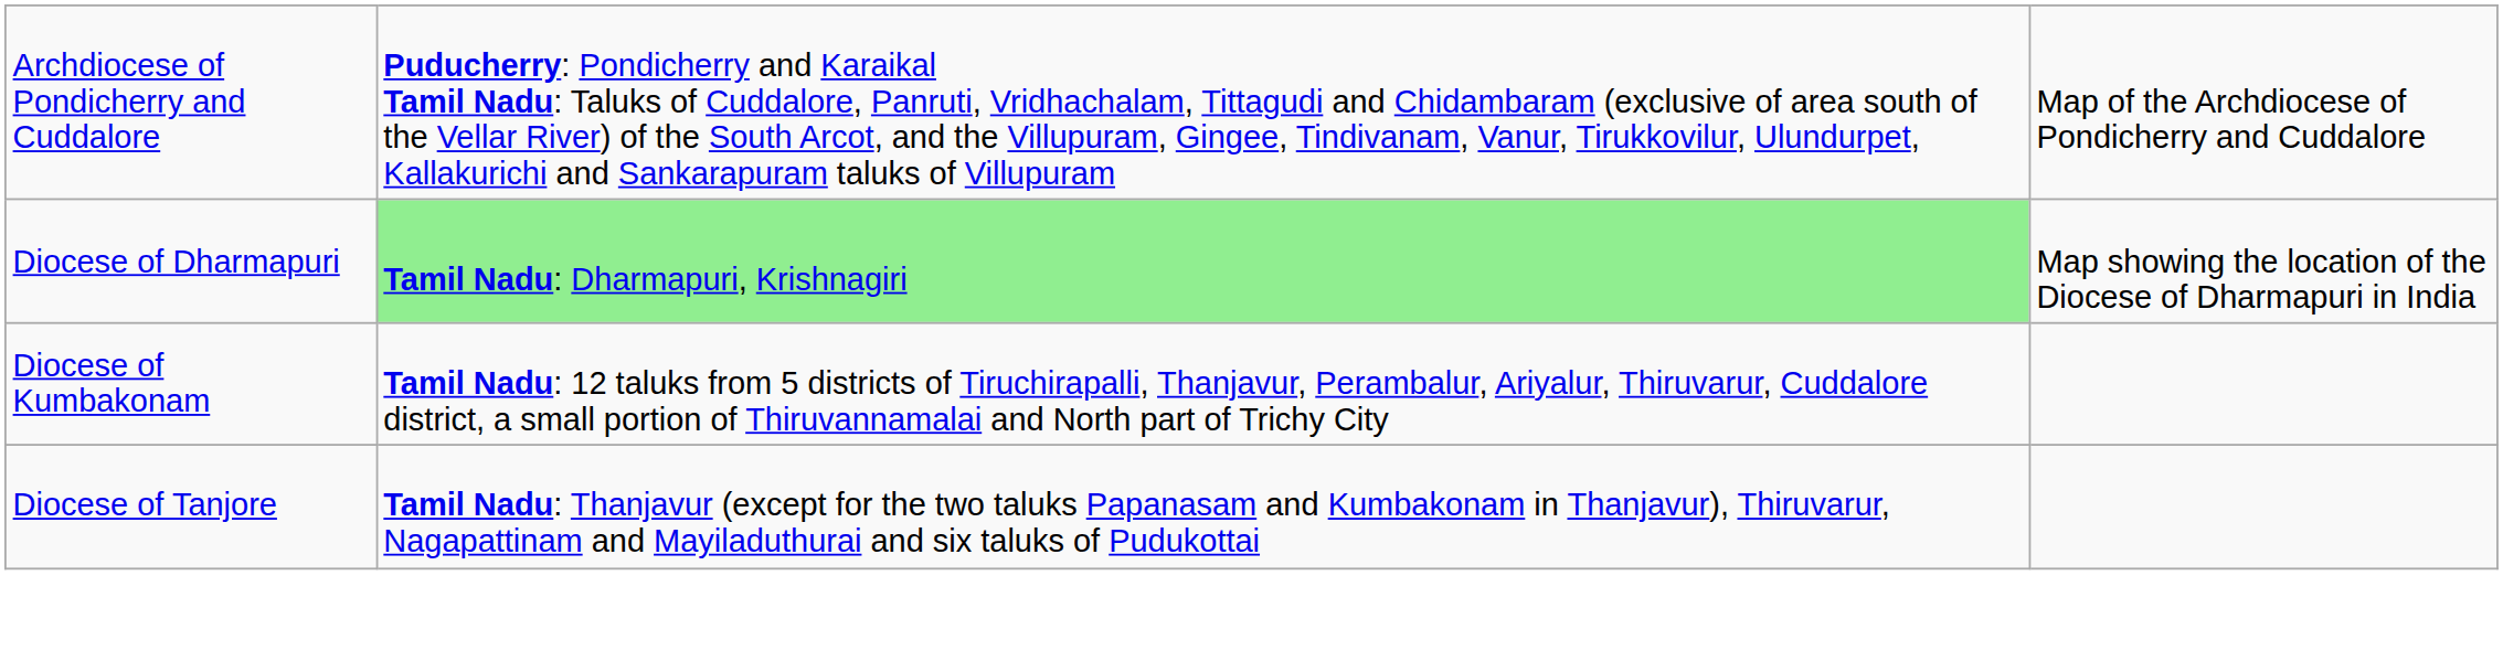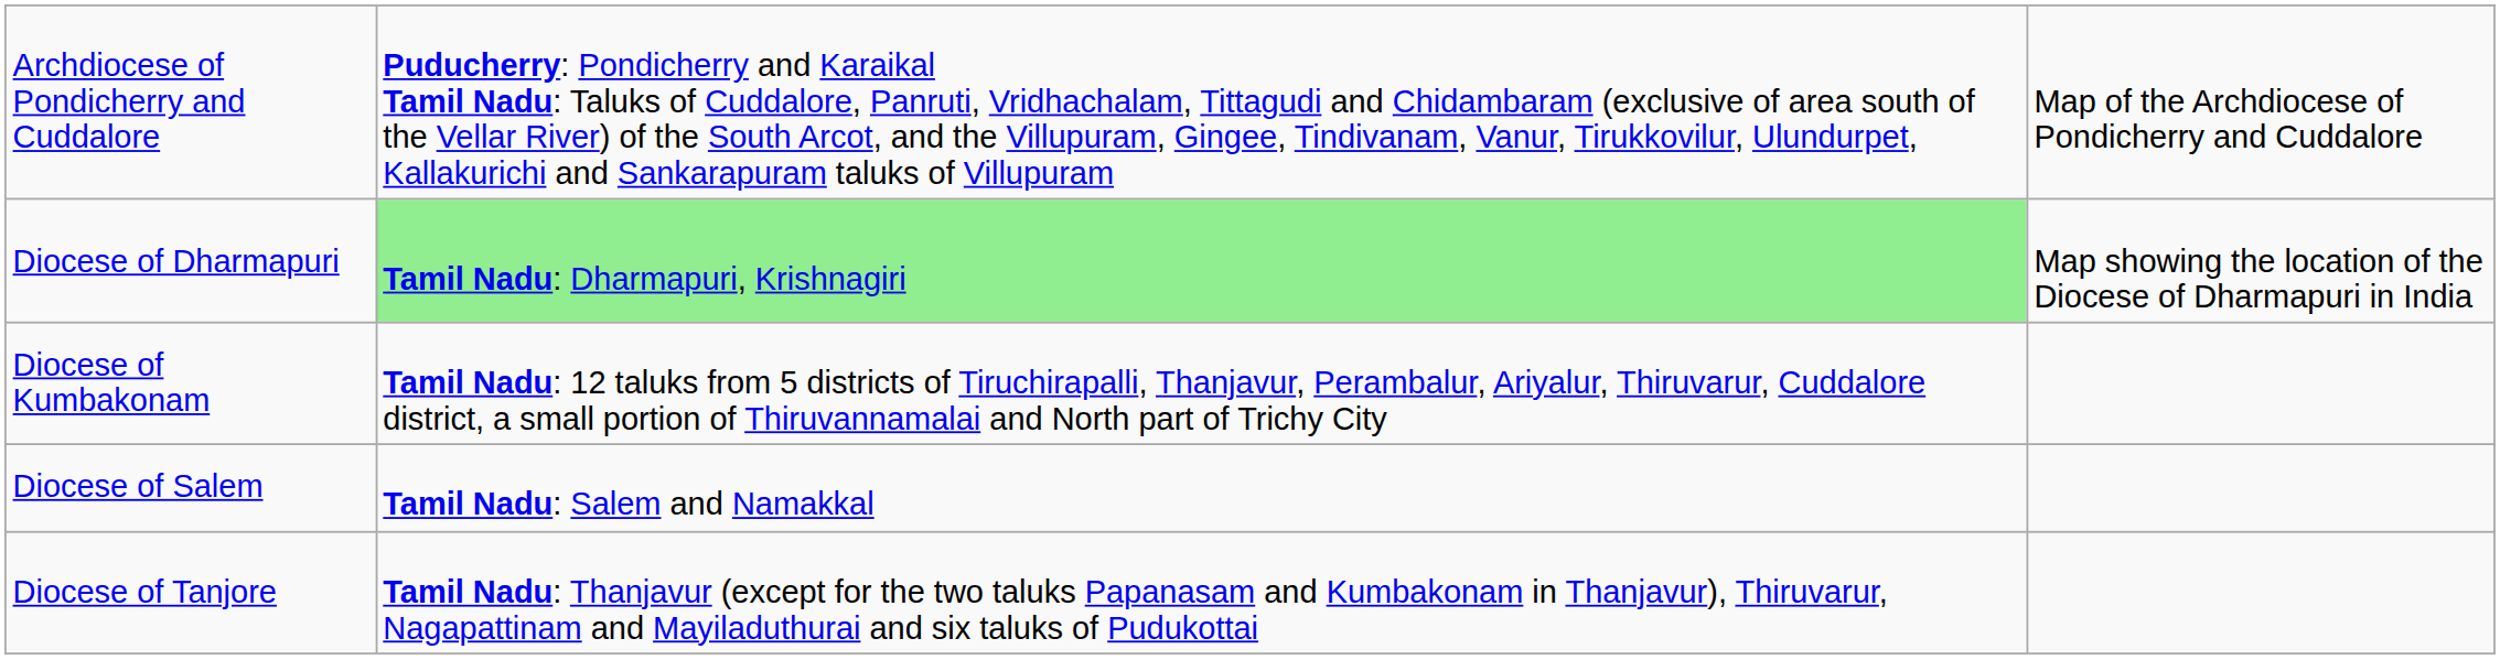+ row: Diocese of Salem | Tamil Nadu: Salem and Namakkal
